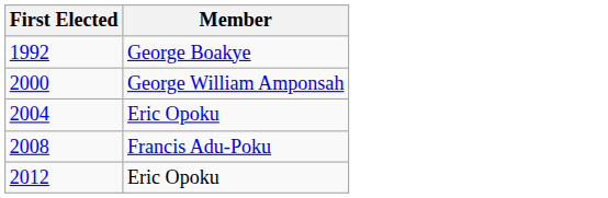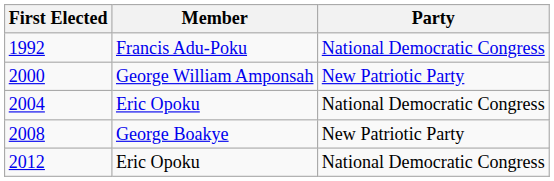+ column: Party | National Democratic Congress | New Patriotic Party | National Democratic Congress | New Patriotic Party | National Democratic Congress
1992 | Member: George Boakye -> Francis Adu-Poku
2008 | Member: Francis Adu-Poku -> George Boakye
